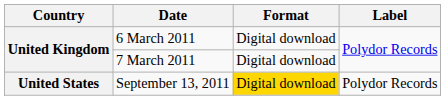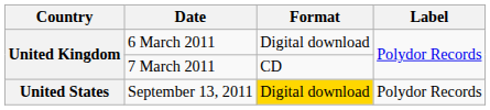7 March 2011 | Format: Digital download -> CD
